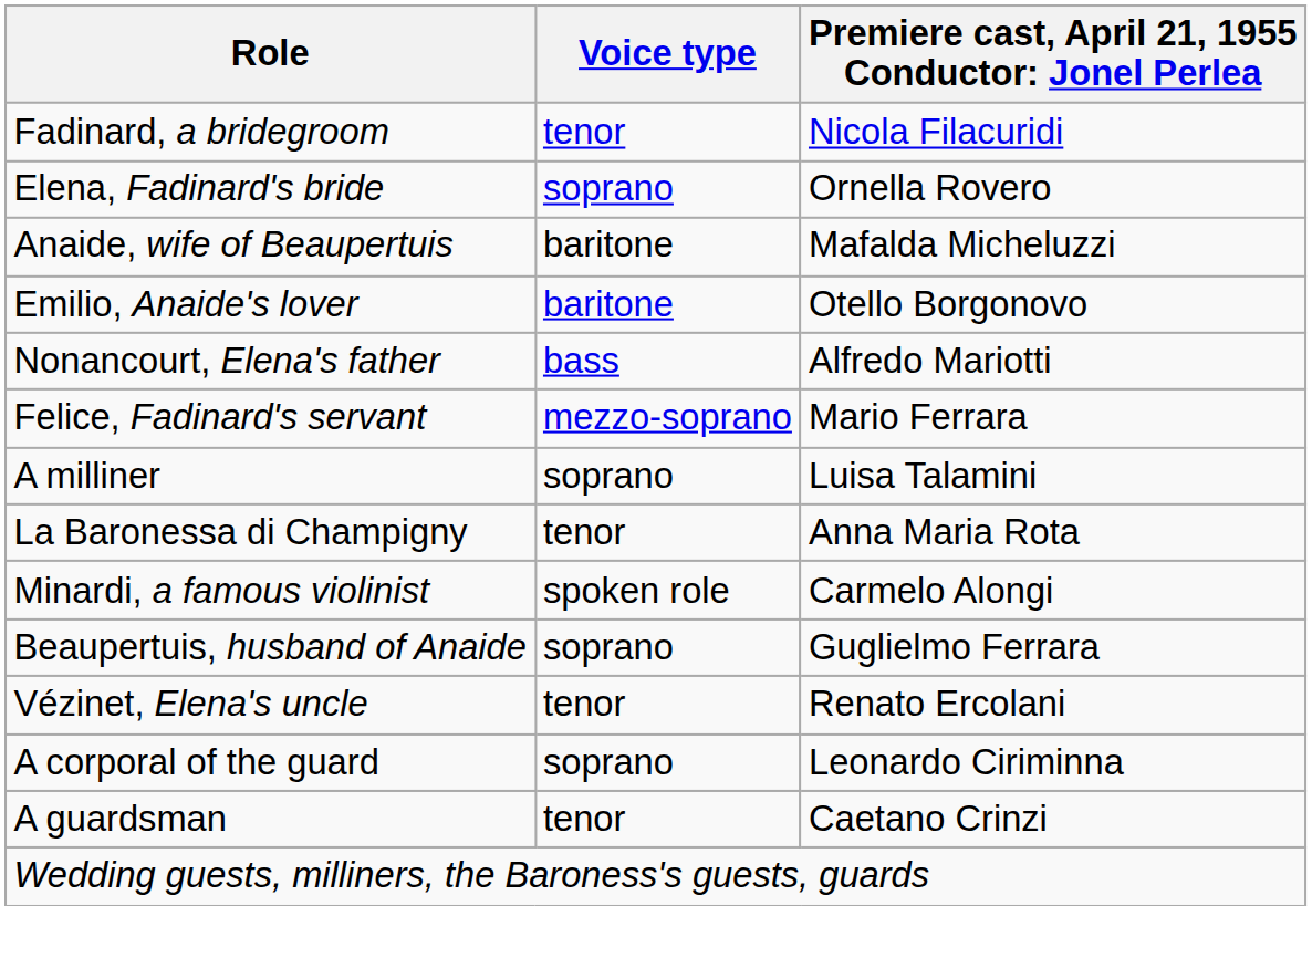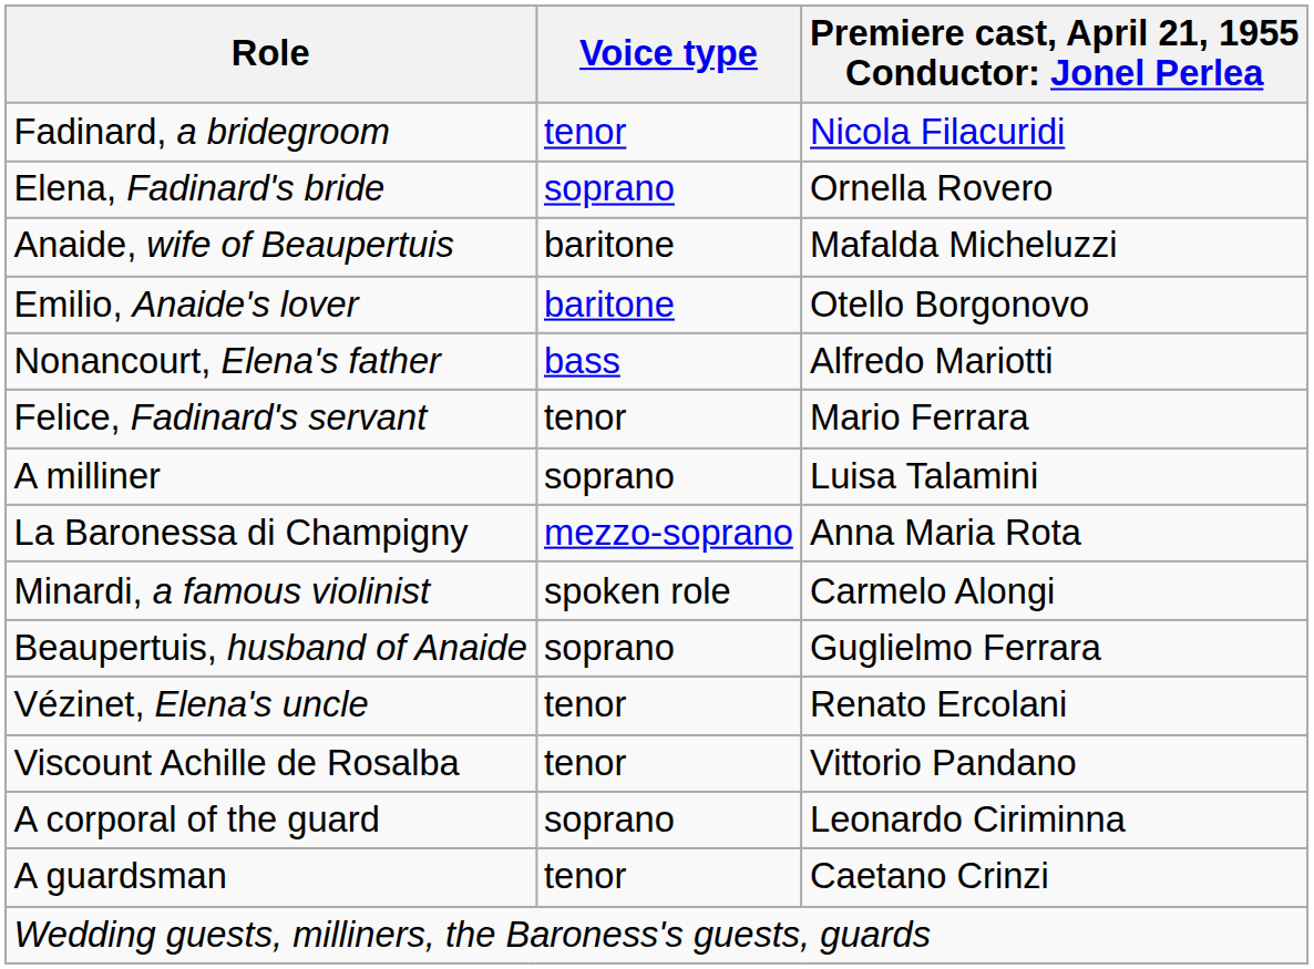Felice, Fadinard's servant | Voice type: mezzo-soprano -> tenor
La Baronessa di Champigny | Voice type: tenor -> mezzo-soprano
+ row: Viscount Achille de Rosalba | tenor | Vittorio Pandano
